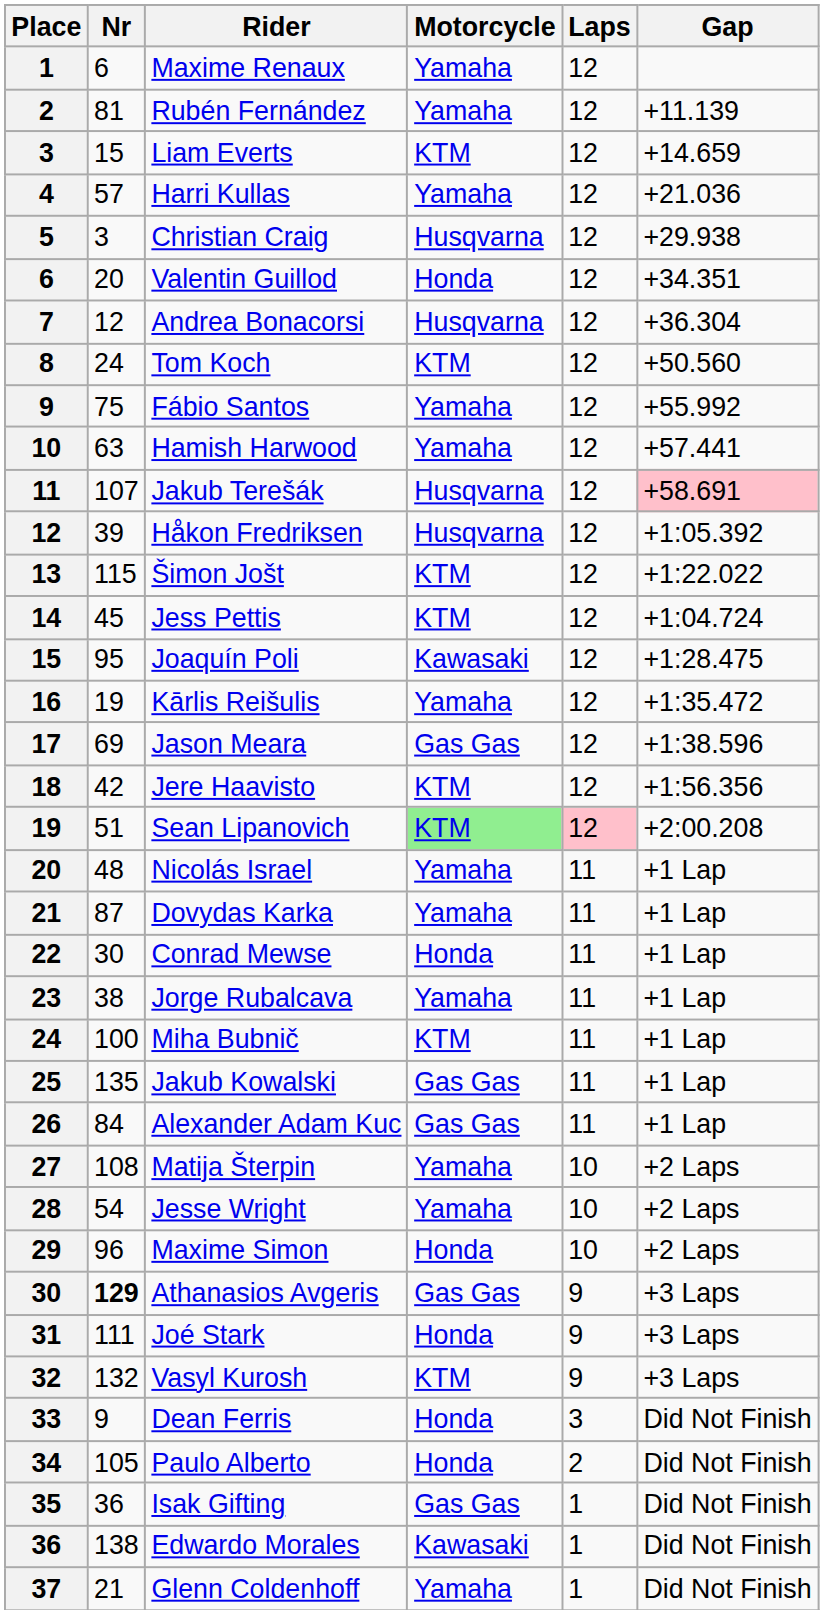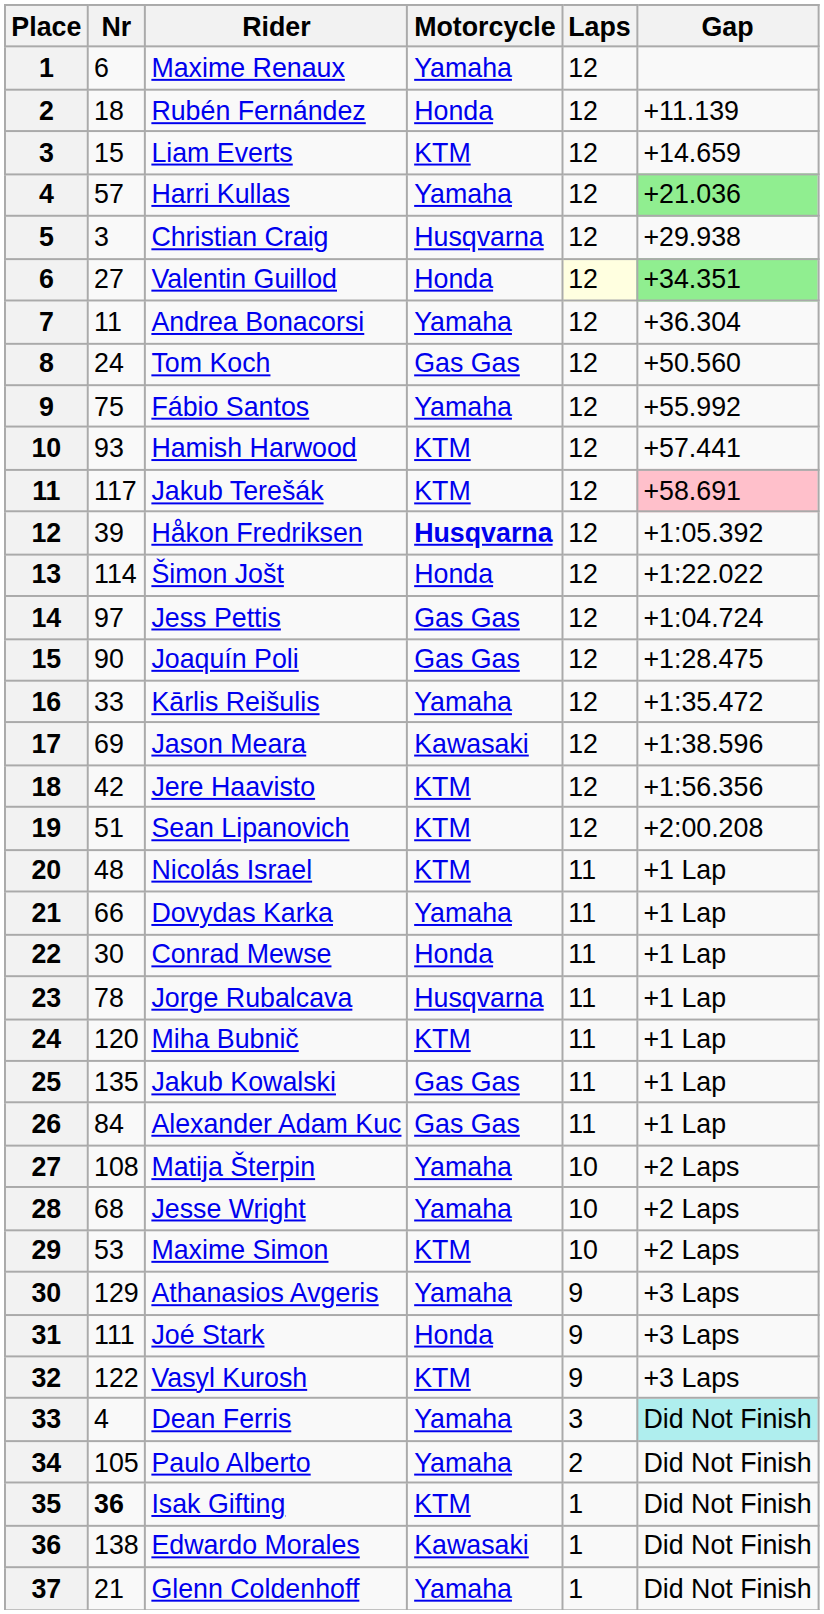Rubén Fernández | Nr: 81 -> 18
Rubén Fernández | Motorcycle: Yamaha -> Honda
Harri Kullas | Gap: no background -> lightgreen background
Valentin Guillod | Nr: 20 -> 27
Valentin Guillod | Laps: no background -> lightyellow background
Valentin Guillod | Gap: no background -> lightgreen background
Andrea Bonacorsi | Nr: 12 -> 11
Andrea Bonacorsi | Motorcycle: Husqvarna -> Yamaha
Tom Koch | Motorcycle: KTM -> Gas Gas
Hamish Harwood | Nr: 63 -> 93
Hamish Harwood | Motorcycle: Yamaha -> KTM
Jakub Terešák | Nr: 107 -> 117
Jakub Terešák | Motorcycle: Husqvarna -> KTM
Håkon Fredriksen | Motorcycle: normal -> bold
Šimon Jošt | Nr: 115 -> 114
Šimon Jošt | Motorcycle: KTM -> Honda
Jess Pettis | Nr: 45 -> 97
Jess Pettis | Motorcycle: KTM -> Gas Gas
Joaquín Poli | Nr: 95 -> 90
Joaquín Poli | Motorcycle: Kawasaki -> Gas Gas
Kārlis Reišulis | Nr: 19 -> 33
Jason Meara | Motorcycle: Gas Gas -> Kawasaki
Sean Lipanovich | Motorcycle: lightgreen background -> no background
Sean Lipanovich | Laps: pink background -> no background
Nicolás Israel | Motorcycle: Yamaha -> KTM
Dovydas Karka | Nr: 87 -> 66
Jorge Rubalcava | Nr: 38 -> 78
Jorge Rubalcava | Motorcycle: Yamaha -> Husqvarna
Miha Bubnič | Nr: 100 -> 120
Jesse Wright | Nr: 54 -> 68
Maxime Simon | Nr: 96 -> 53
Maxime Simon | Motorcycle: Honda -> KTM
Athanasios Avgeris | Nr: bold -> normal
Athanasios Avgeris | Motorcycle: Gas Gas -> Yamaha
Vasyl Kurosh | Nr: 132 -> 122
Dean Ferris | Nr: 9 -> 4
Dean Ferris | Motorcycle: Honda -> Yamaha
Dean Ferris | Gap: no background -> paleturquoise background
Paulo Alberto | Motorcycle: Honda -> Yamaha
Isak Gifting | Nr: normal -> bold
Isak Gifting | Motorcycle: Gas Gas -> KTM
